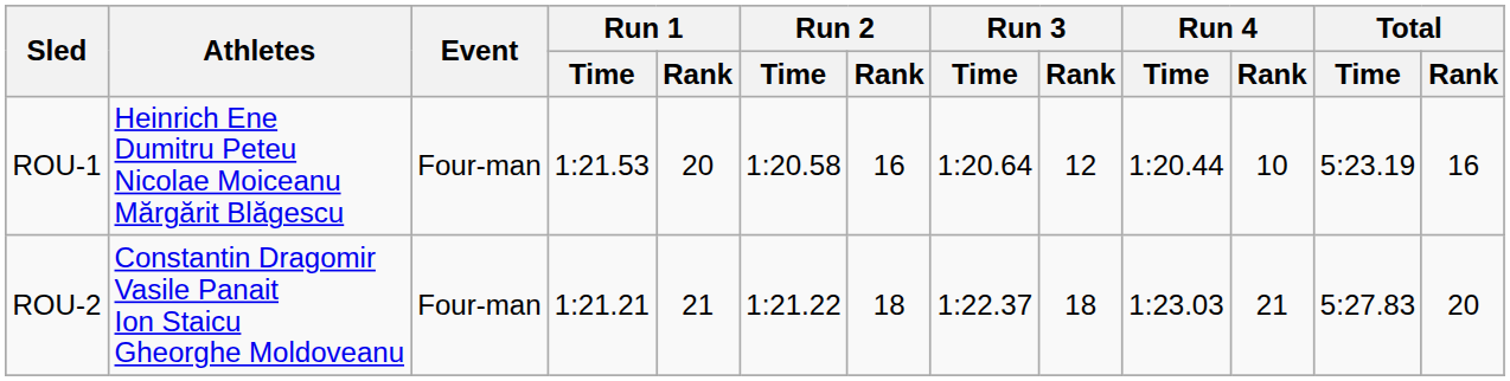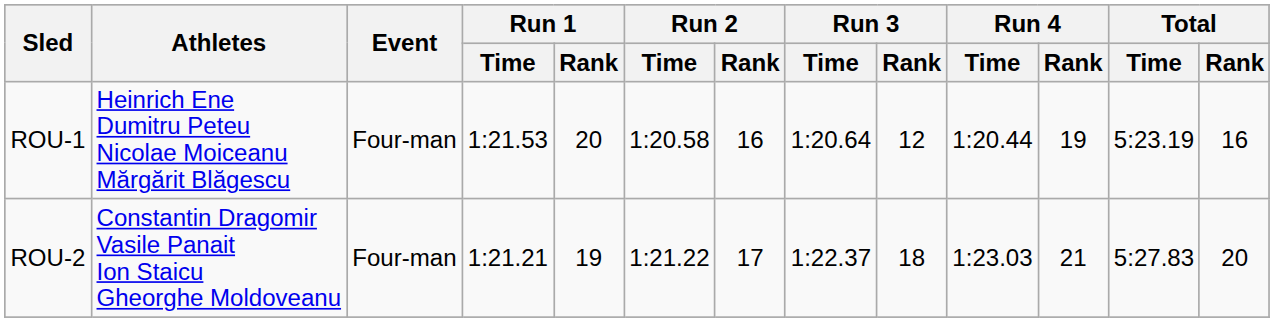ROU-1 | Run 4 / Rank: 10 -> 19
ROU-2 | Run 1 / Rank: 21 -> 19
ROU-2 | Run 2 / Rank: 18 -> 17
